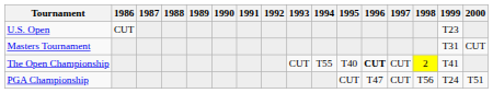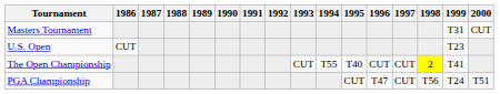rows swapped: Masters Tournament <-> U.S. Open
The Open Championship | 1996: bold -> normal
